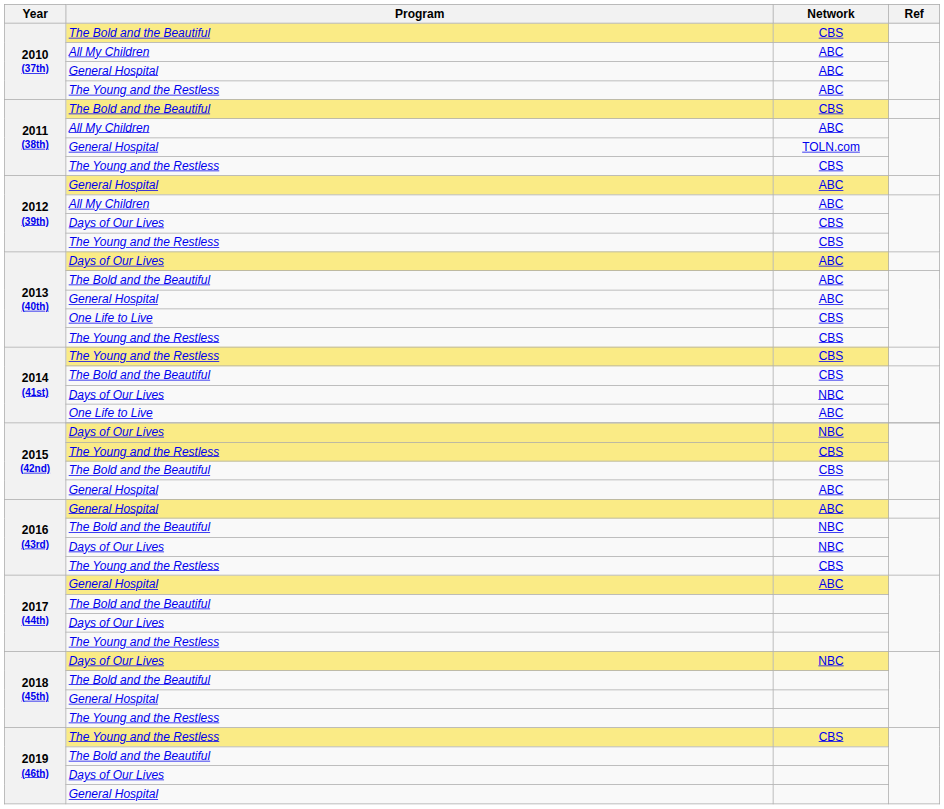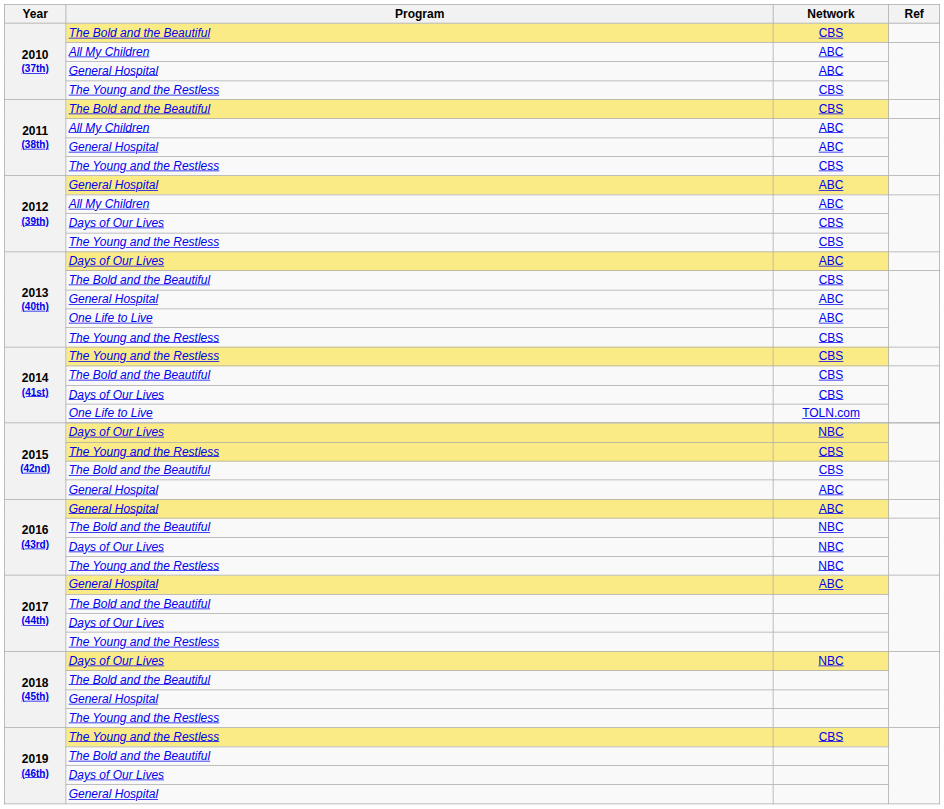2010 (37th) / The Young and the Restless | Network: ABC -> CBS
2011 (38th) / General Hospital | Network: TOLN.com -> ABC
2013 (40th) / The Bold and the Beautiful | Network: ABC -> CBS
2013 (40th) / One Life to Live | Network: CBS -> ABC
2014 (41st) / Days of Our Lives | Network: NBC -> CBS
2014 (41st) / One Life to Live | Network: ABC -> TOLN.com
2016 (43rd) / The Young and the Restless | Network: CBS -> NBC
